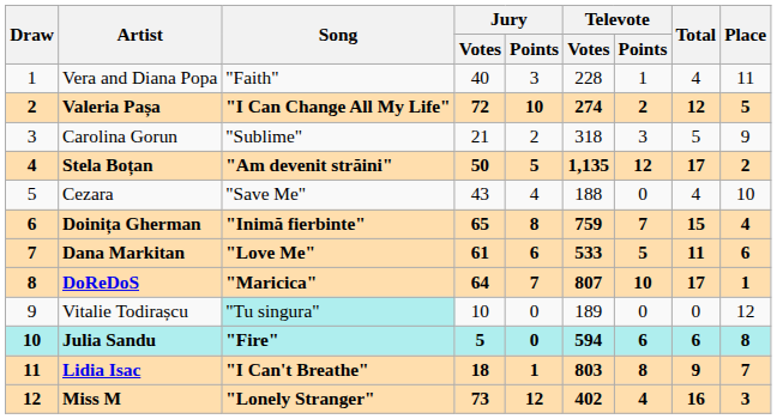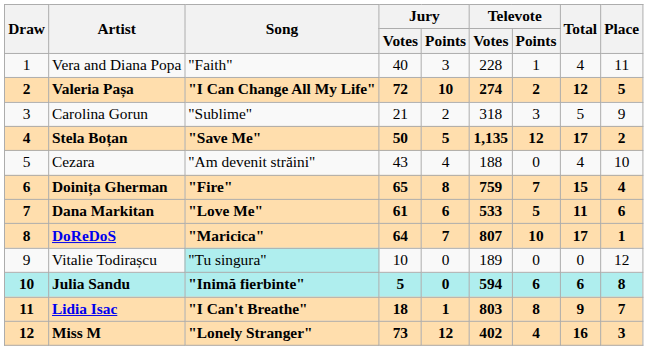Stela Boțan | Song: "Am devenit străini" -> "Save Me"
Cezara | Song: "Save Me" -> "Am devenit străini"
Doinița Gherman | Song: "Inimă fierbinte" -> "Fire"
Julia Sandu | Song: "Fire" -> "Inimă fierbinte"
